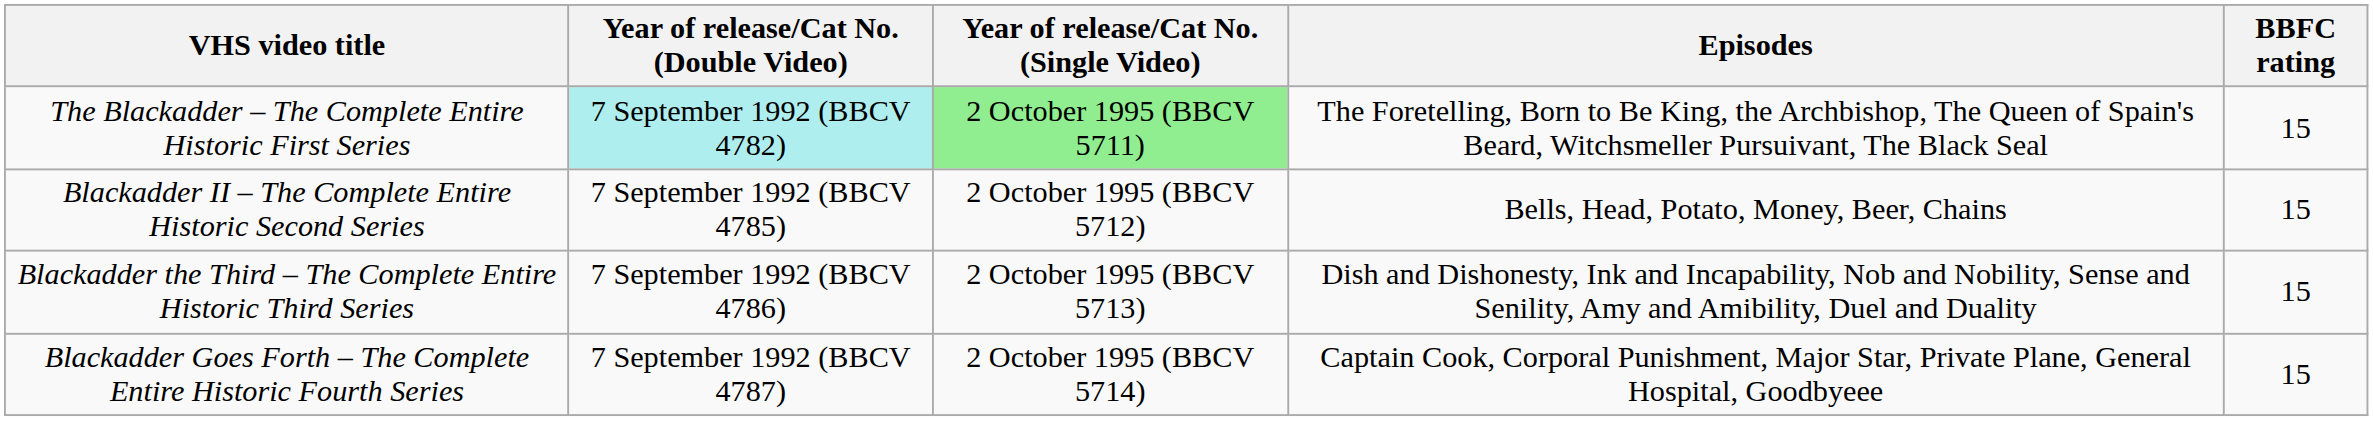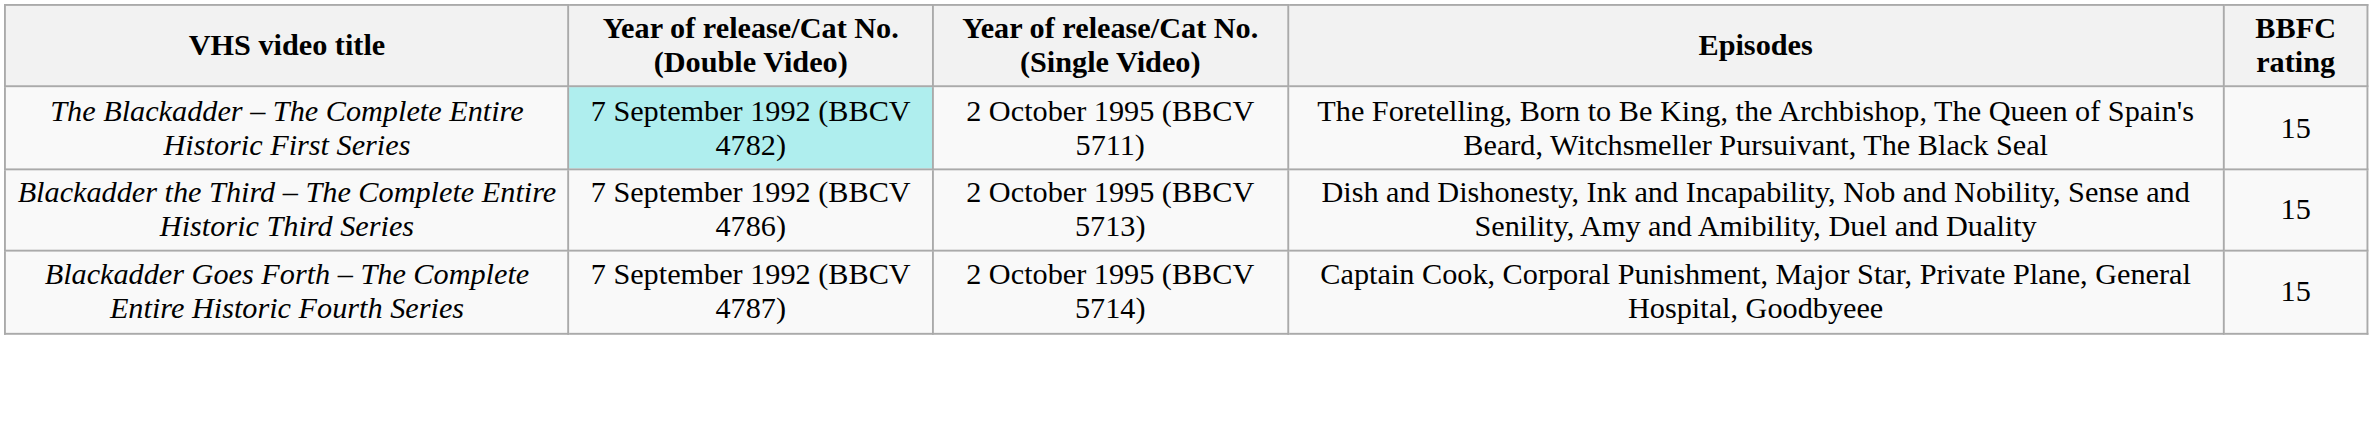The Blackadder – The Complete Entire Historic First Series | Year of release/Cat No. (Single Video): lightgreen background -> no background
- row: Blackadder II – The Complete Entire Historic Second Series | 7 September 1992 (BBCV 4785) | 2 October 1995 (BBCV 5712) | Bells, Head, Potato, Money, Beer, Chains | 15
